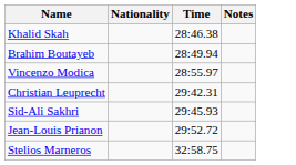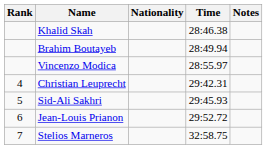+ column: Rank | 4 | 5 | 6 | 7
